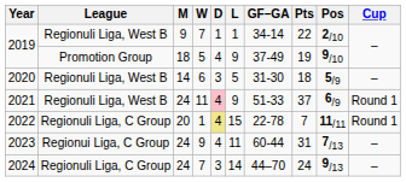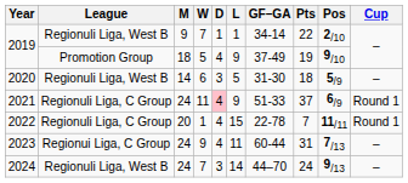2021 | League: Regionuli Liga, West B -> Regionuli Liga, C Group
2022 | D: khaki background -> no background
2024 | League: Regionuli Liga, C Group -> Regionuli Liga, West B
